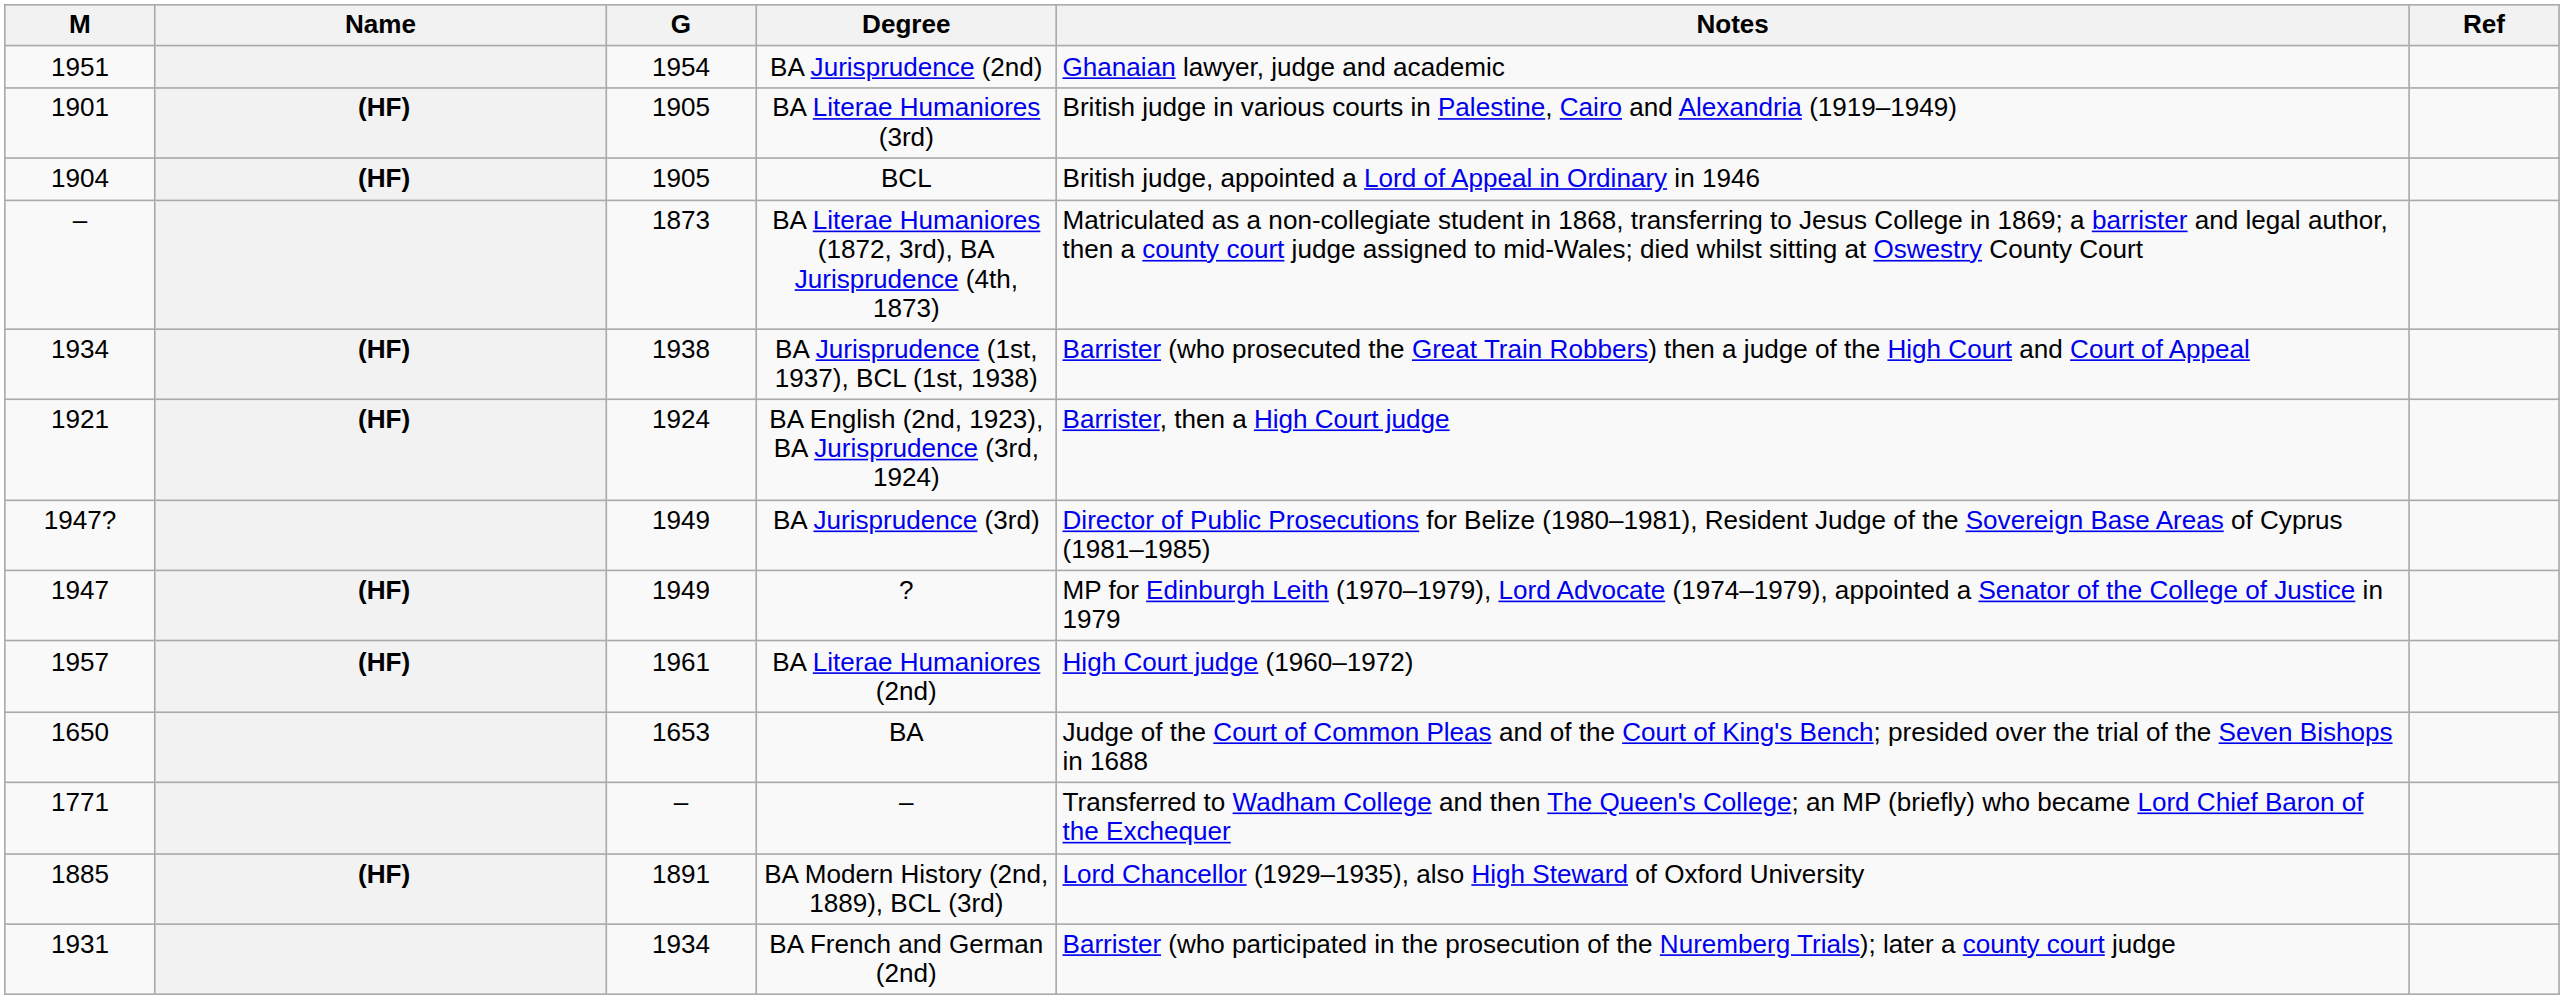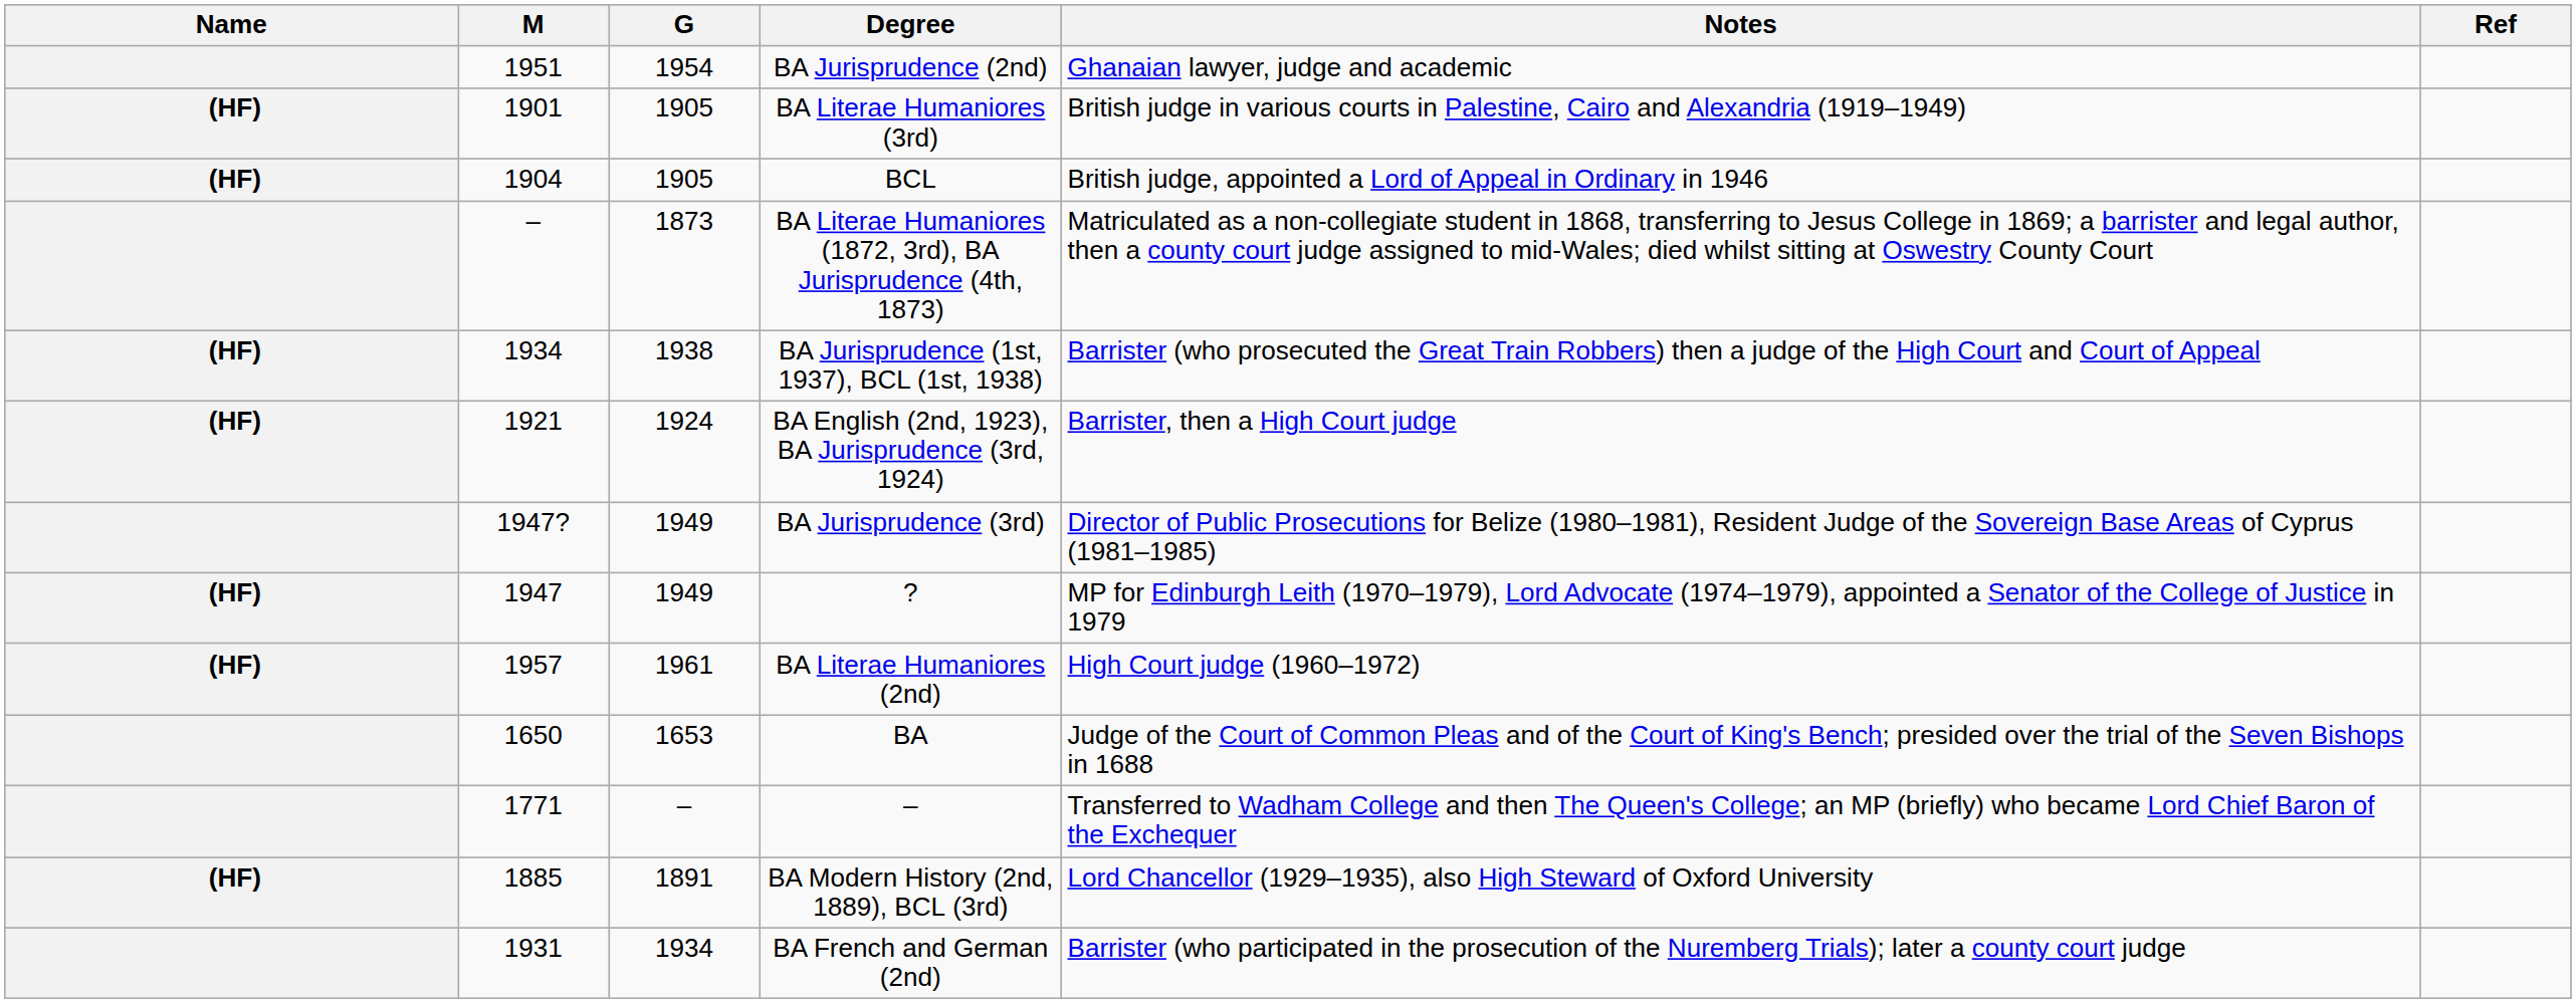columns swapped: Name <-> M
